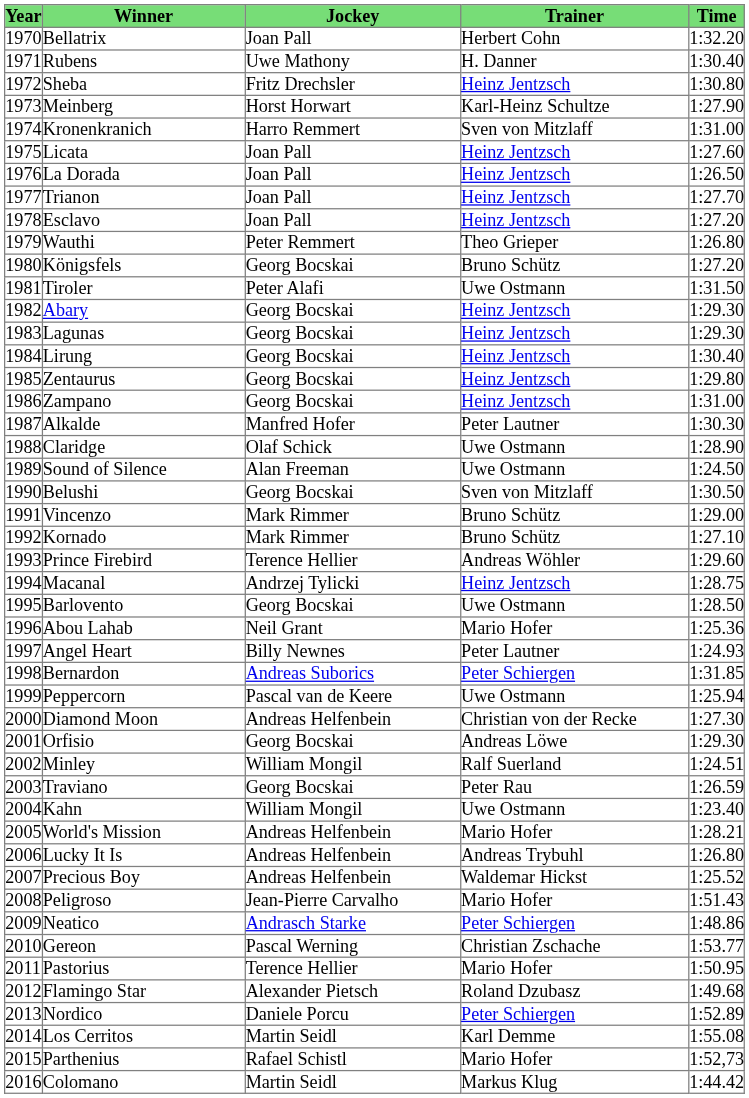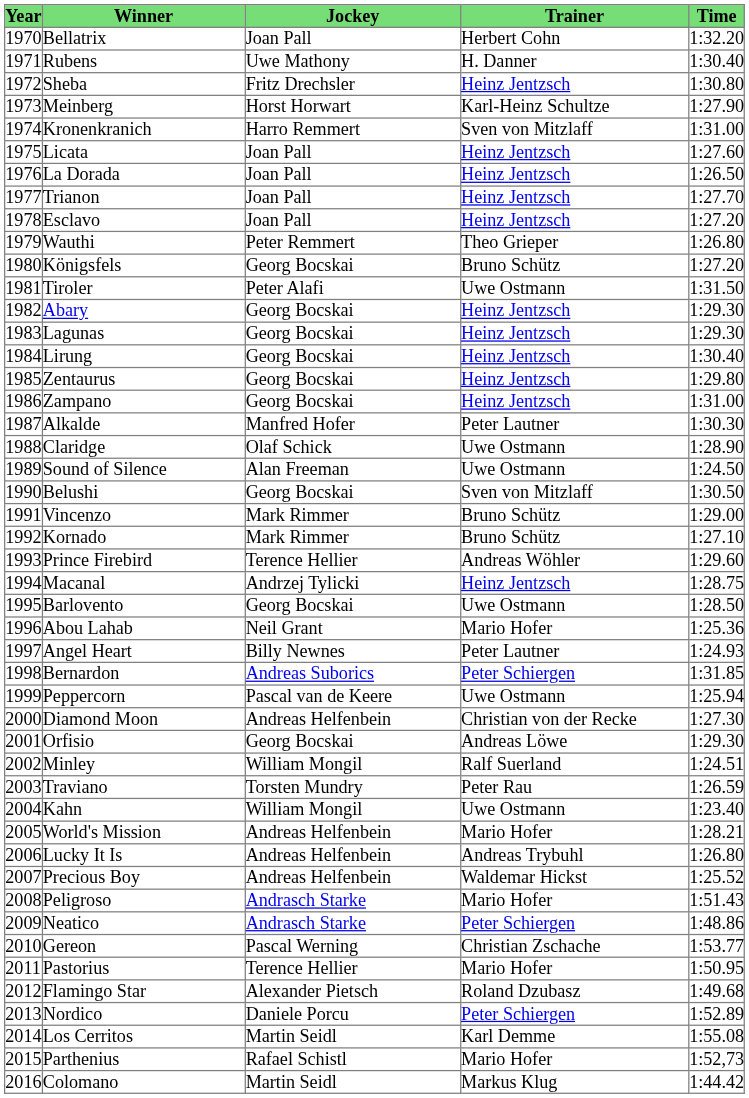Traviano | Jockey: Georg Bocskai -> Torsten Mundry
Peligroso | Jockey: Jean-Pierre Carvalho -> Andrasch Starke
